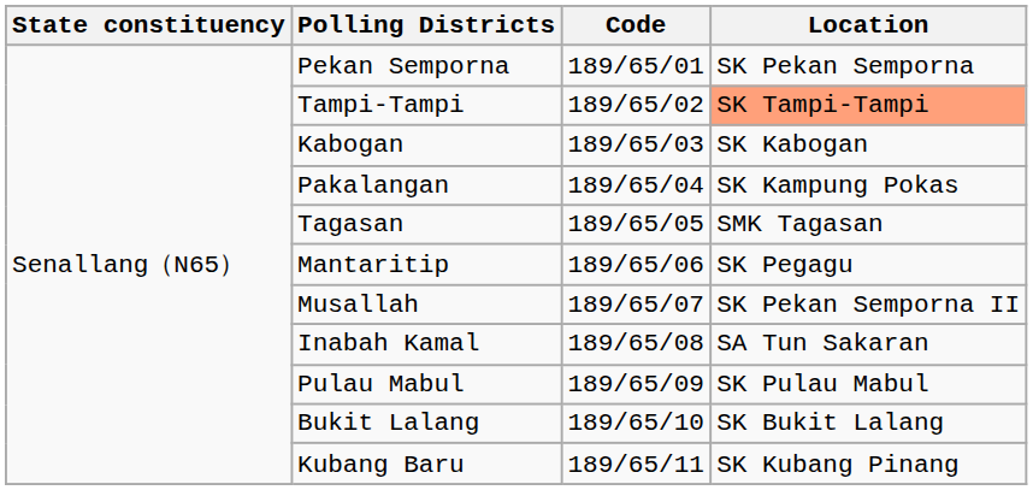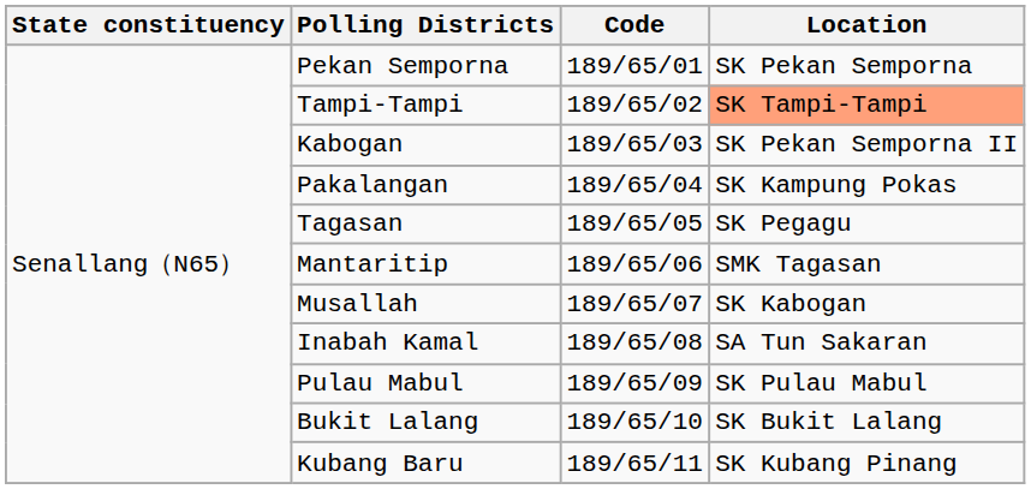Kabogan | Location: SK Kabogan -> SK Pekan Semporna II
Tagasan | Location: SMK Tagasan -> SK Pegagu
Mantaritip | Location: SK Pegagu -> SMK Tagasan
Musallah | Location: SK Pekan Semporna II -> SK Kabogan
